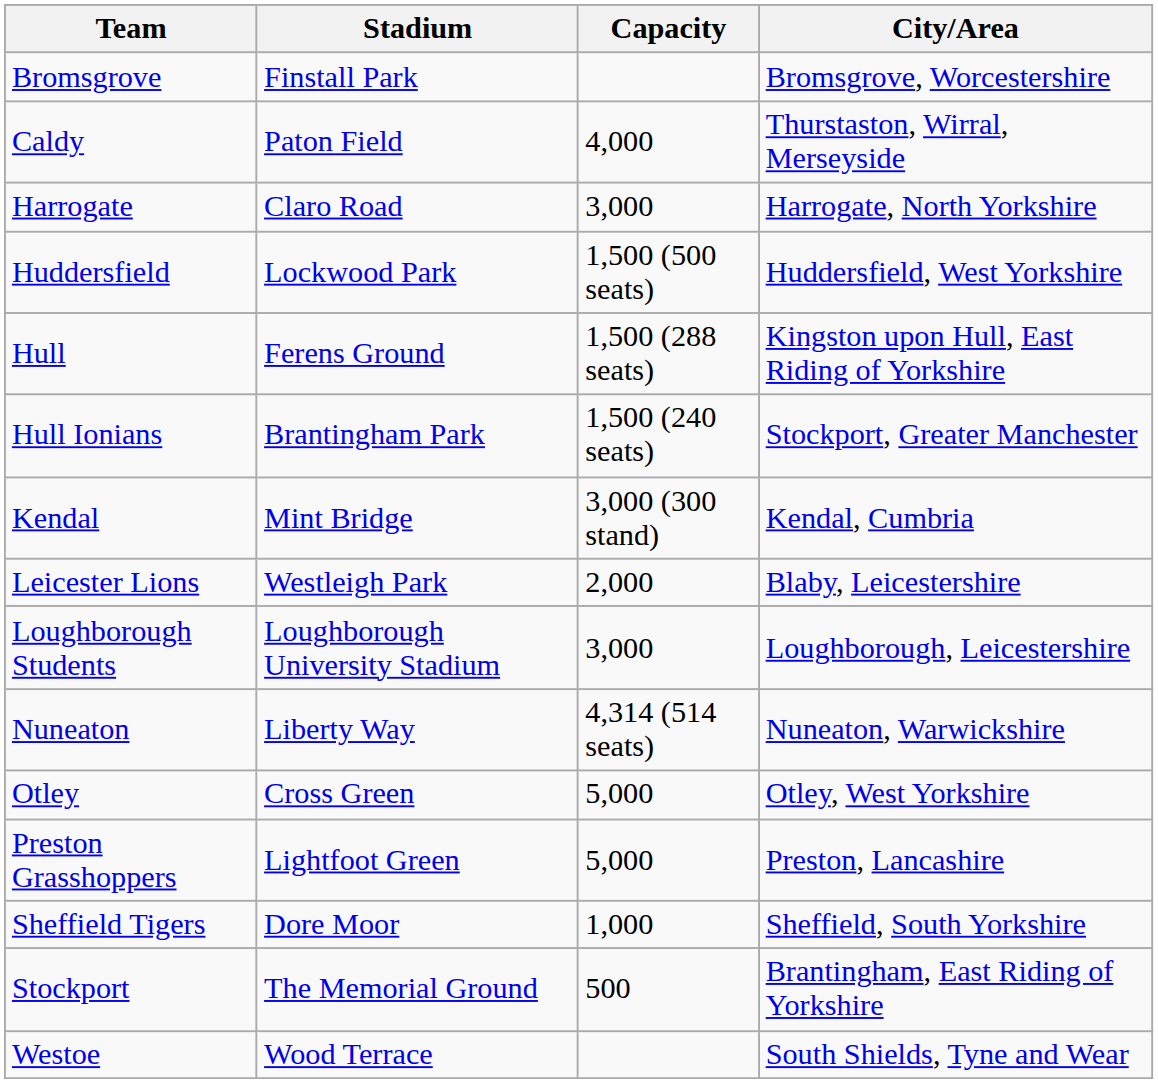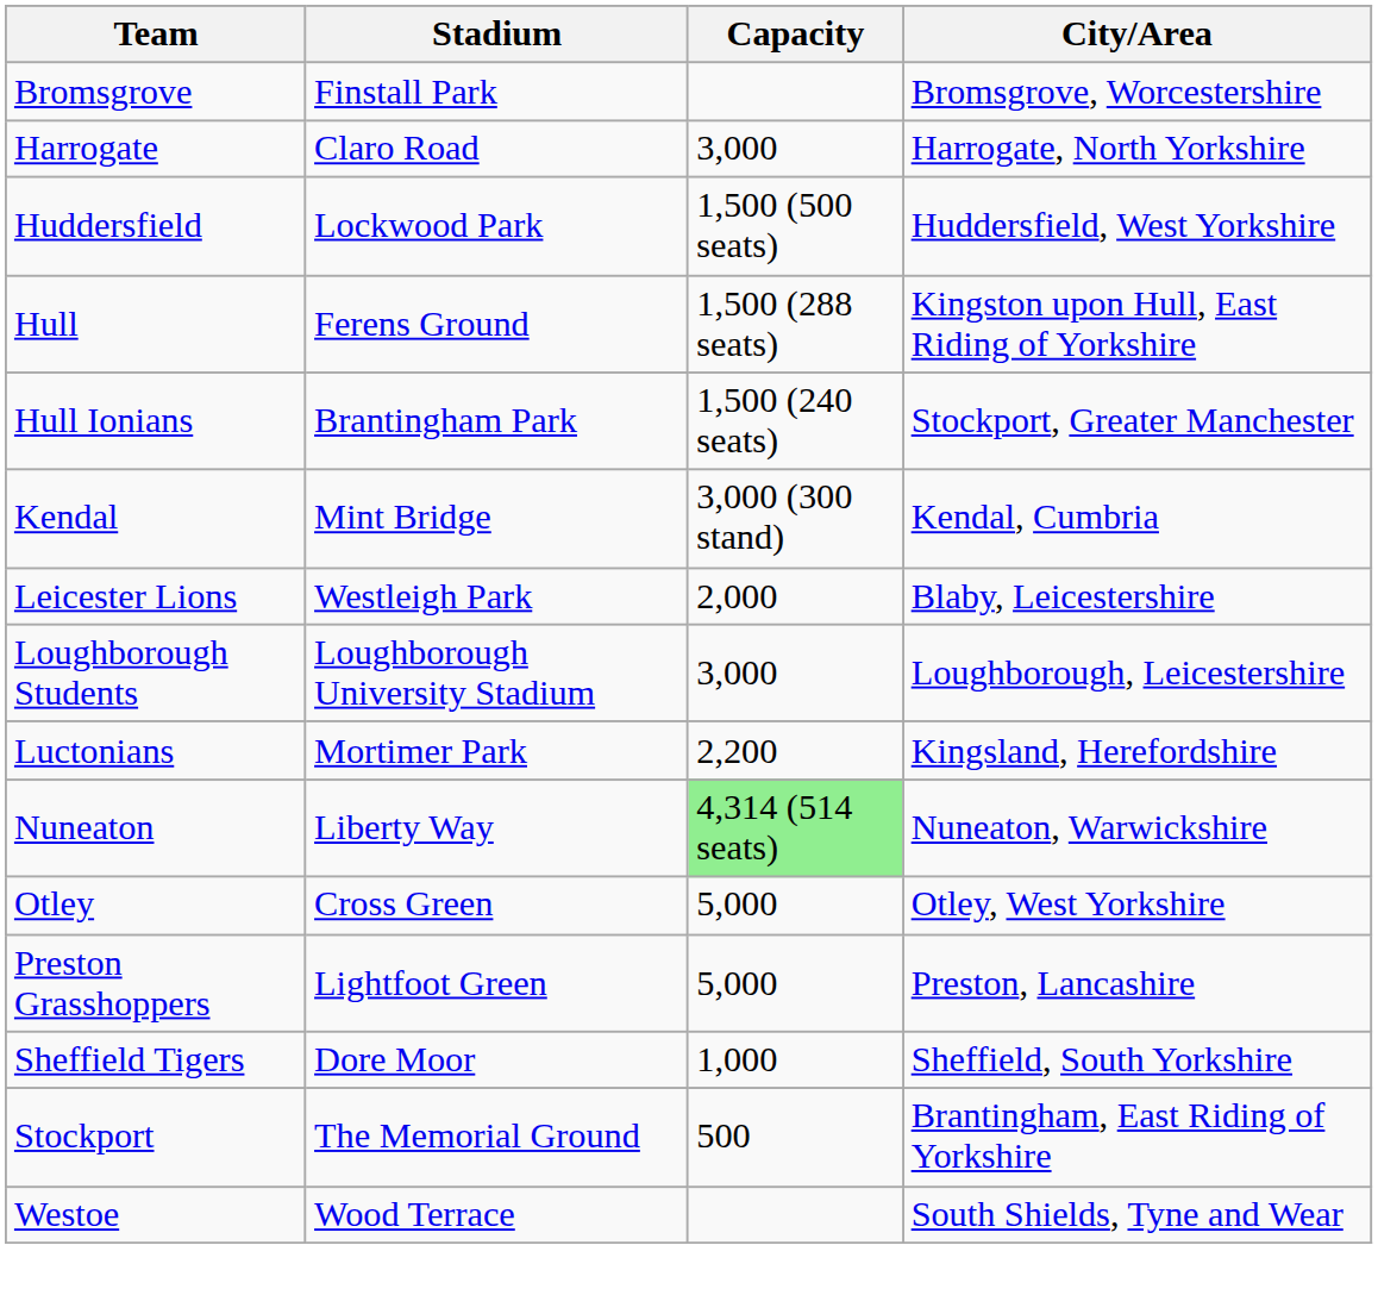- row: Caldy | Paton Field | 4,000 | Thurstaston, Wirral, Merseyside
+ row: Luctonians | Mortimer Park | 2,200 | Kingsland, Herefordshire
Nuneaton | Capacity: no background -> lightgreen background
